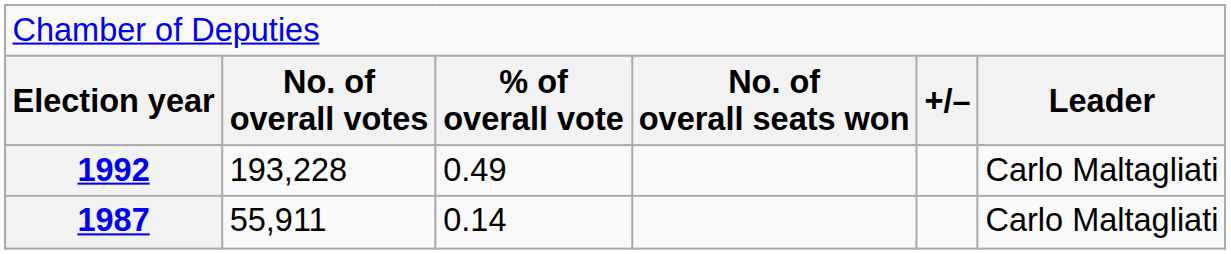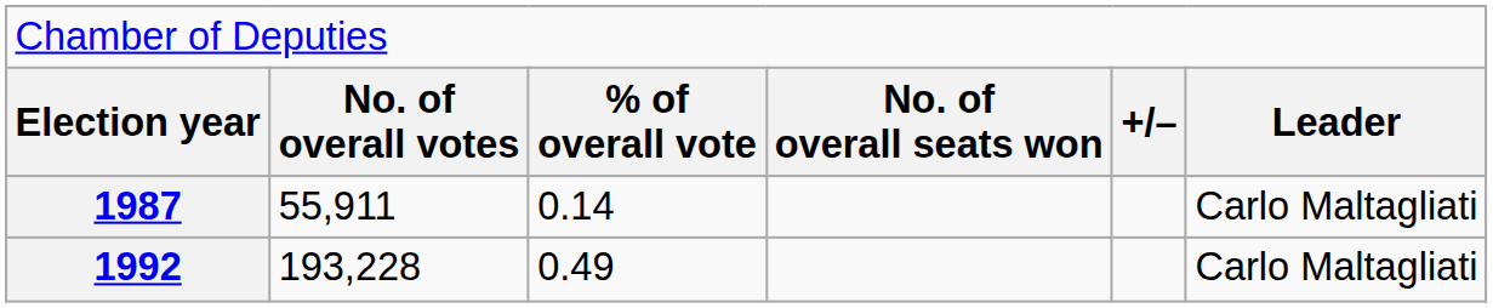rows swapped: 1987 <-> 1992
